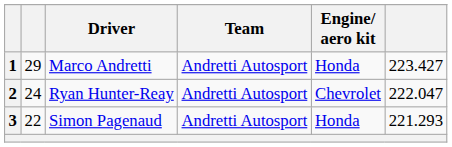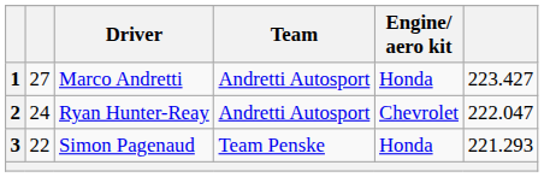1 | column 2: 29 -> 27
3 | Team: Andretti Autosport -> Team Penske
